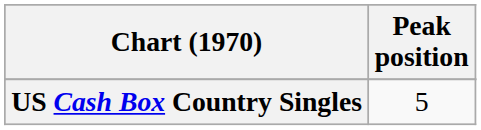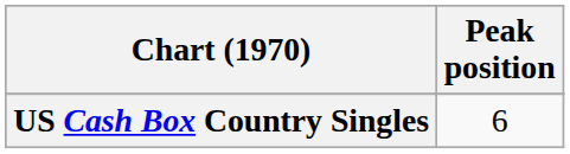US Cash Box Country Singles | Peak position: 5 -> 6
